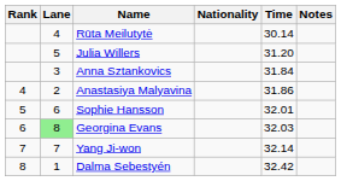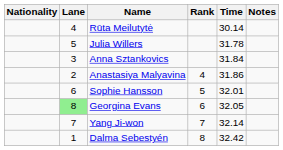columns swapped: Rank <-> Nationality
Julia Willers | Time: 31.20 -> 31.78
Georgina Evans | Time: 32.03 -> 32.05
